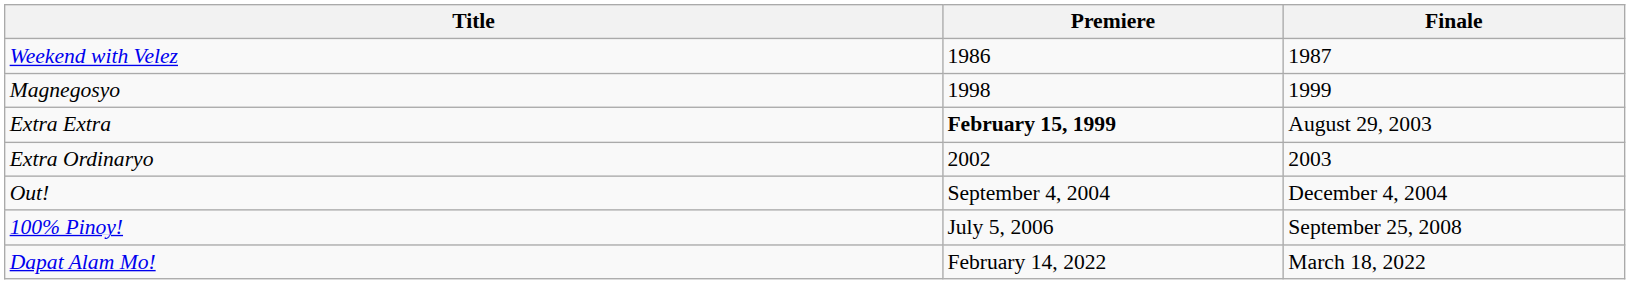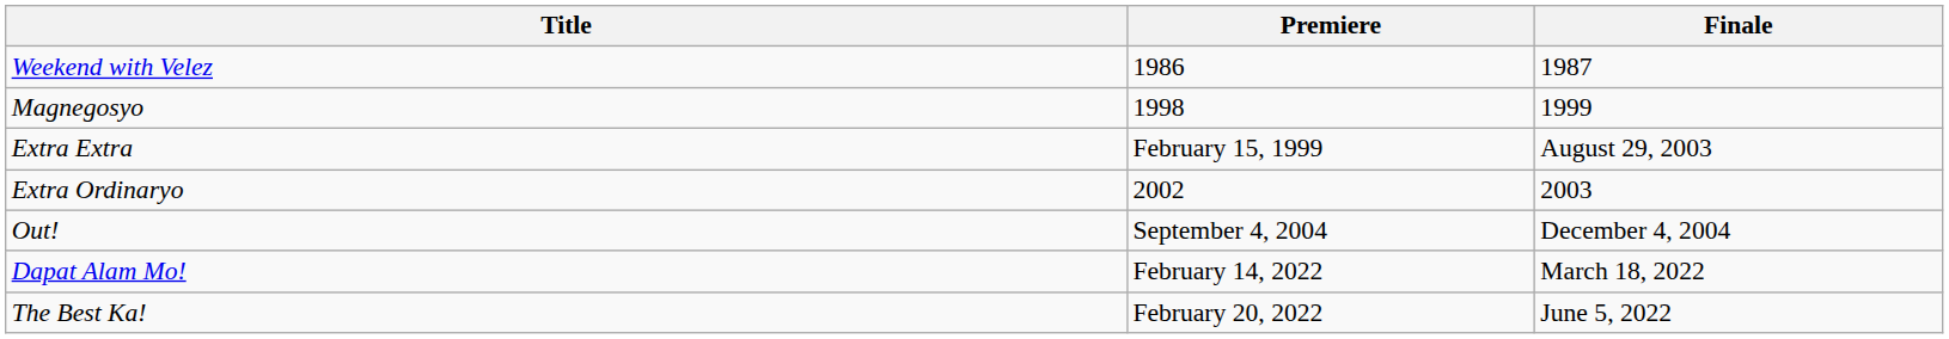Extra Extra | Premiere: bold -> normal
- row: 100% Pinoy! | July 5, 2006 | September 25, 2008
+ row: The Best Ka! | February 20, 2022 | June 5, 2022
